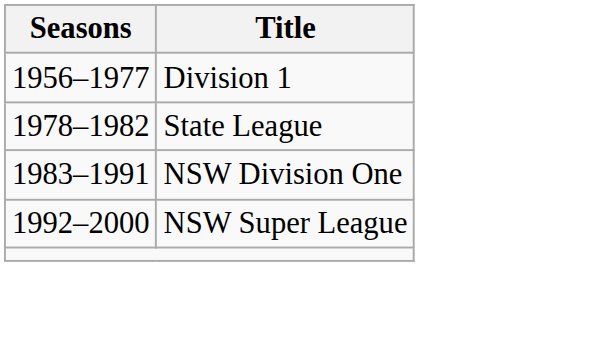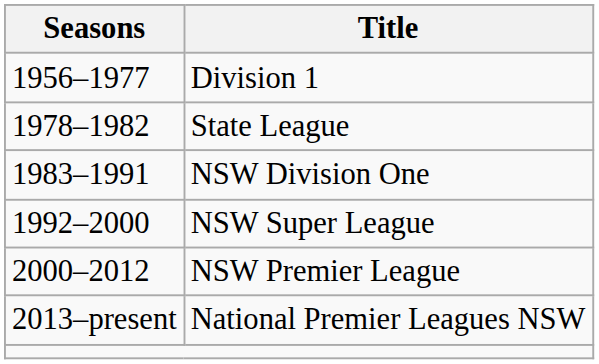+ row: 2000–2012 | NSW Premier League
+ row: 2013–present | National Premier Leagues NSW
